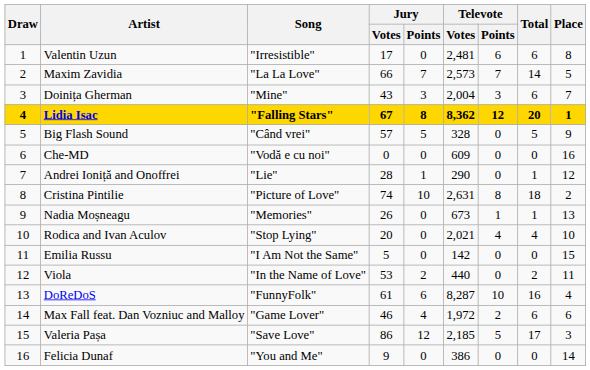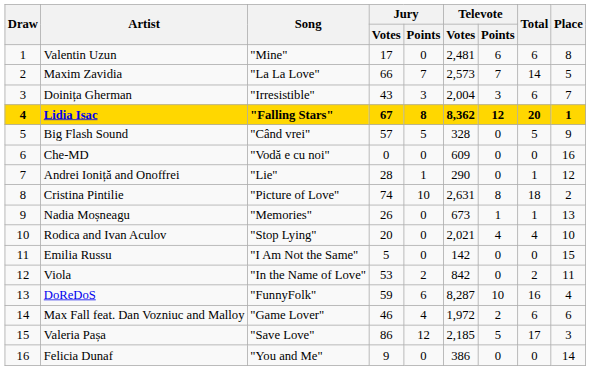Valentin Uzun | Song: "Irresistible" -> "Mine"
Doinița Gherman | Song: "Mine" -> "Irresistible"
Viola | Televote / Votes: 440 -> 842
DoReDoS | Jury / Votes: 61 -> 59
